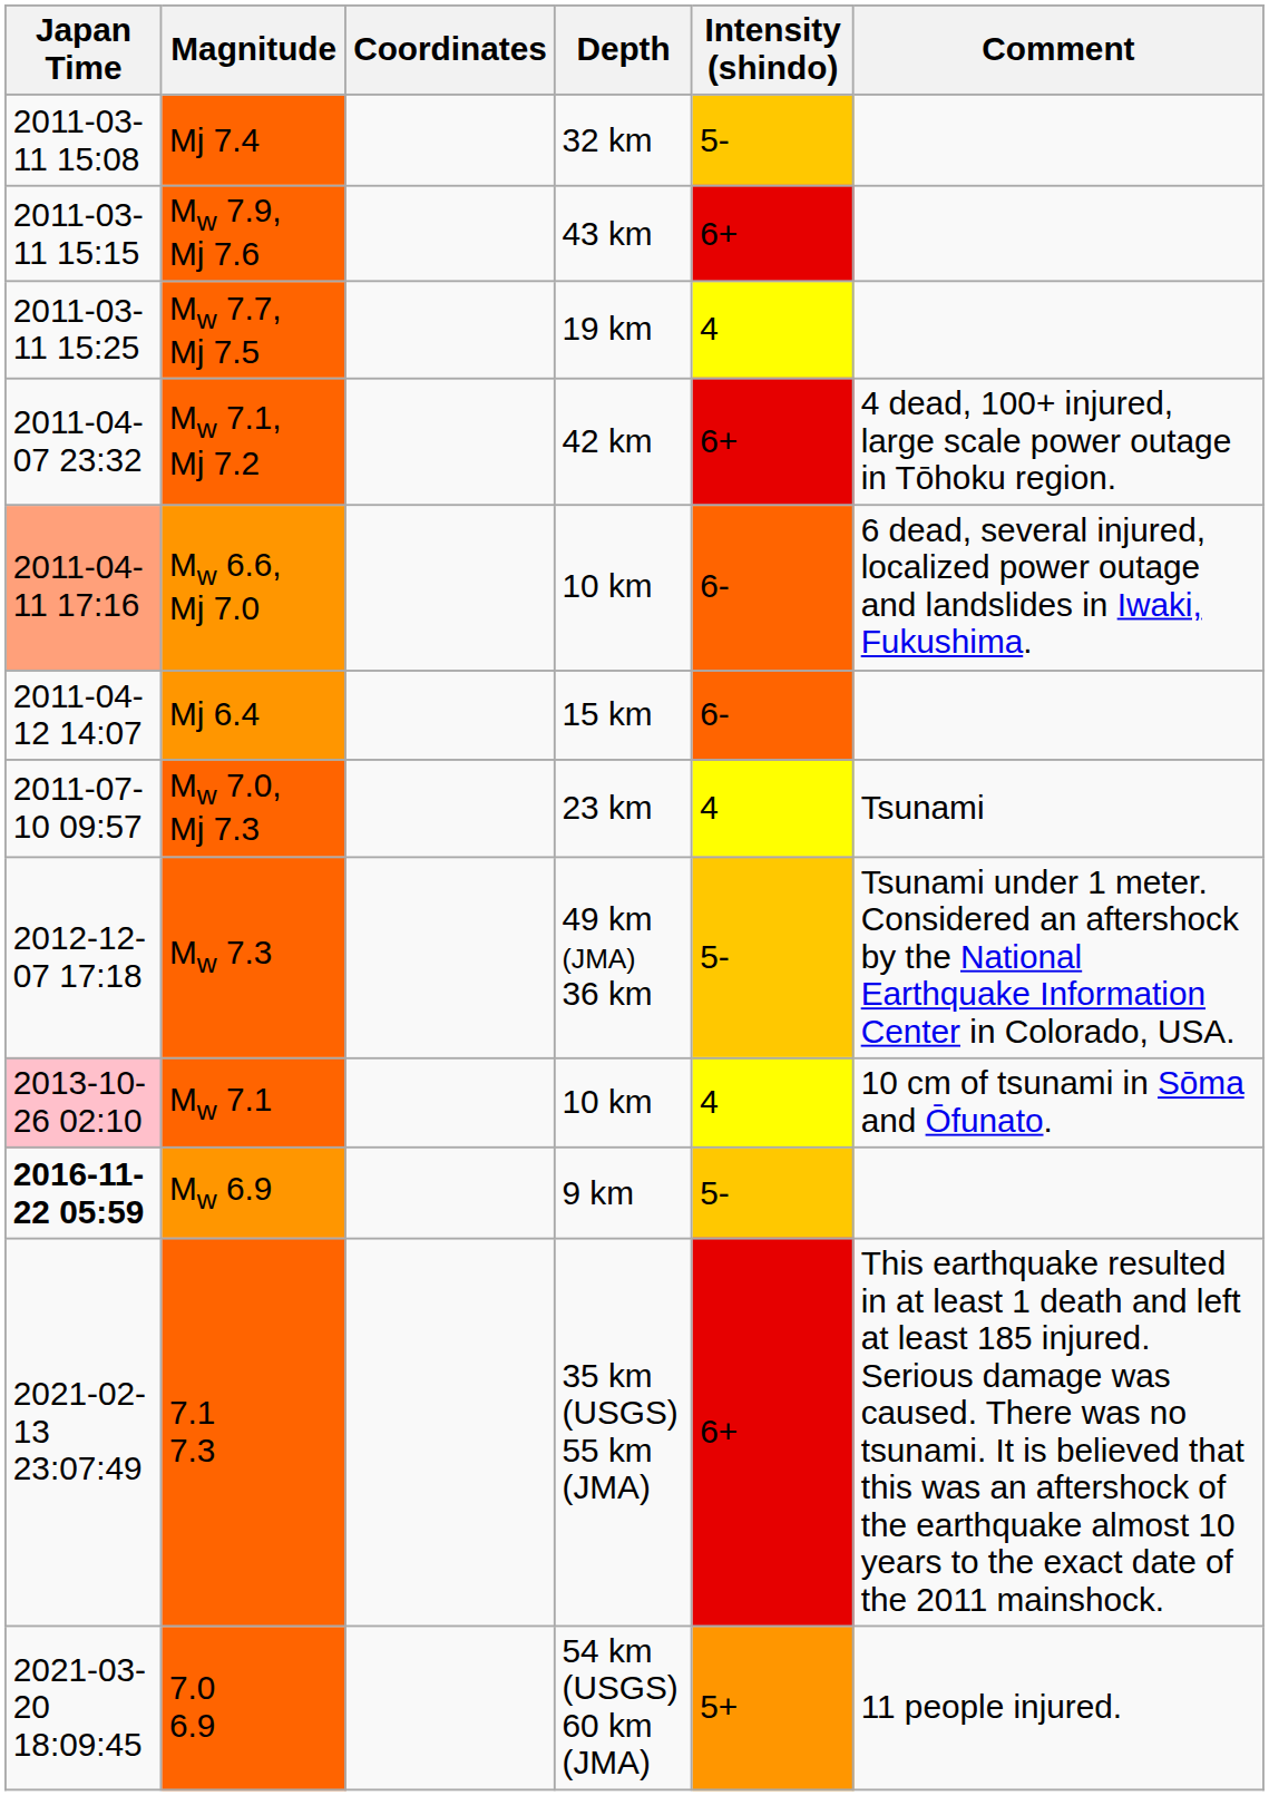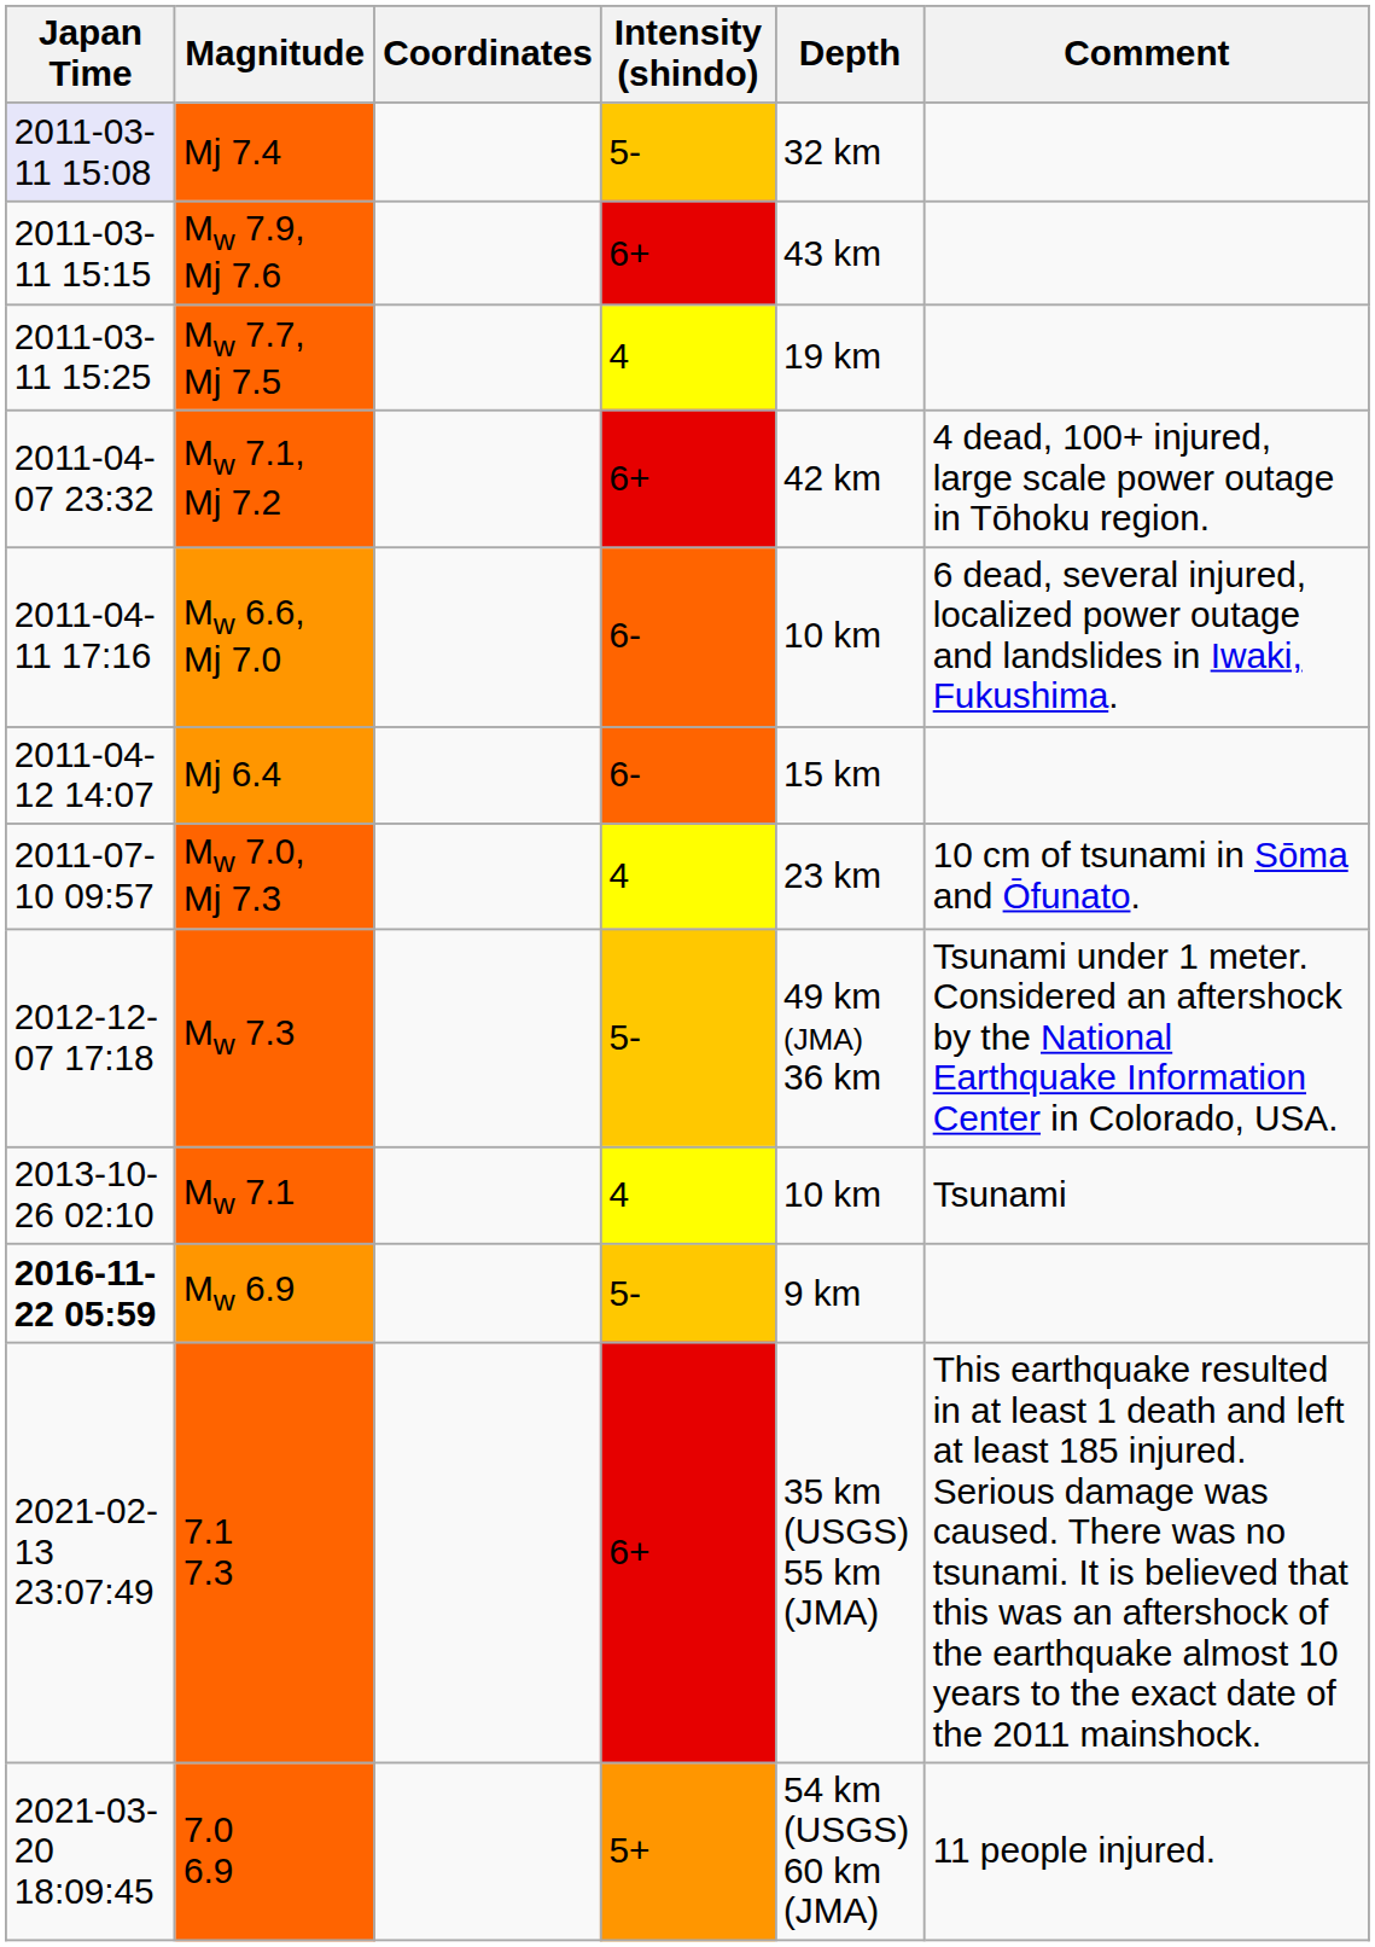columns swapped: Depth <-> Intensity (shindo)
Mj 7.4 | Japan Time: no background -> lavender background
Mw 6.6, Mj 7.0 | Japan Time: lightsalmon background -> no background
Mw 7.0, Mj 7.3 | Comment: Tsunami -> 10 cm of tsunami in Sōma and Ōfunato.
Mw 7.1 | Japan Time: pink background -> no background
Mw 7.1 | Comment: 10 cm of tsunami in Sōma and Ōfunato. -> Tsunami
